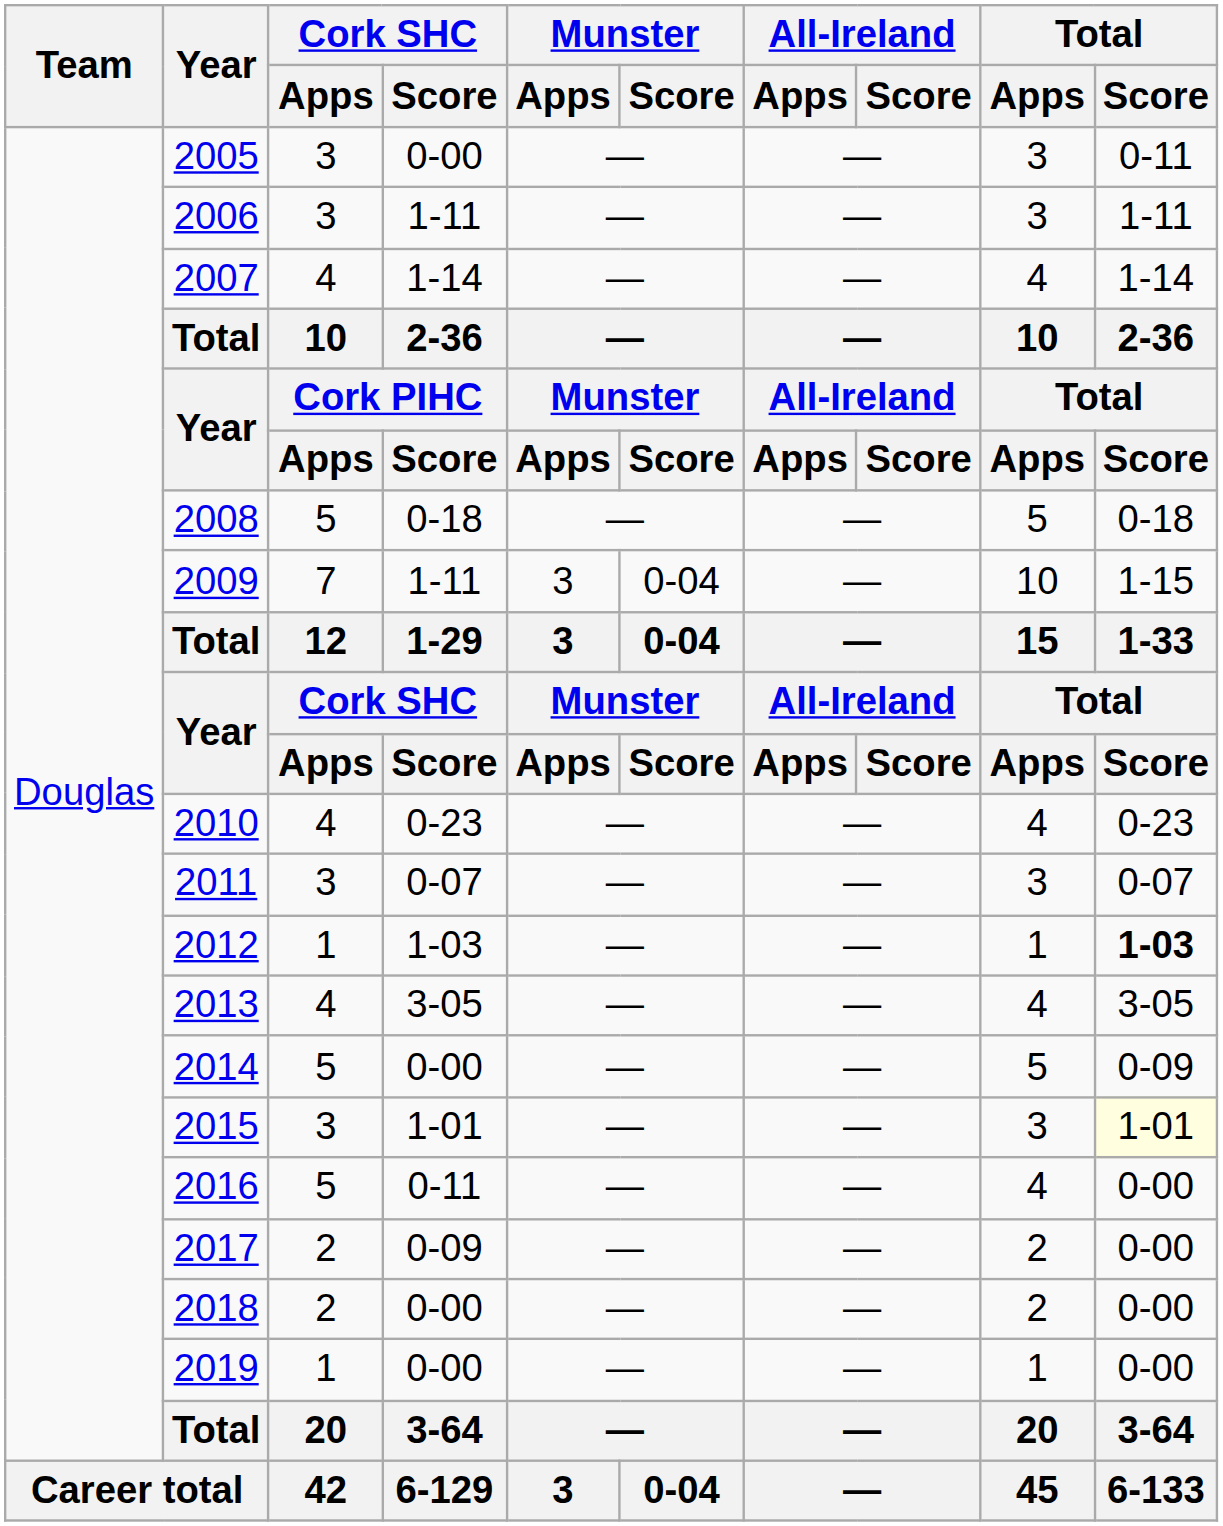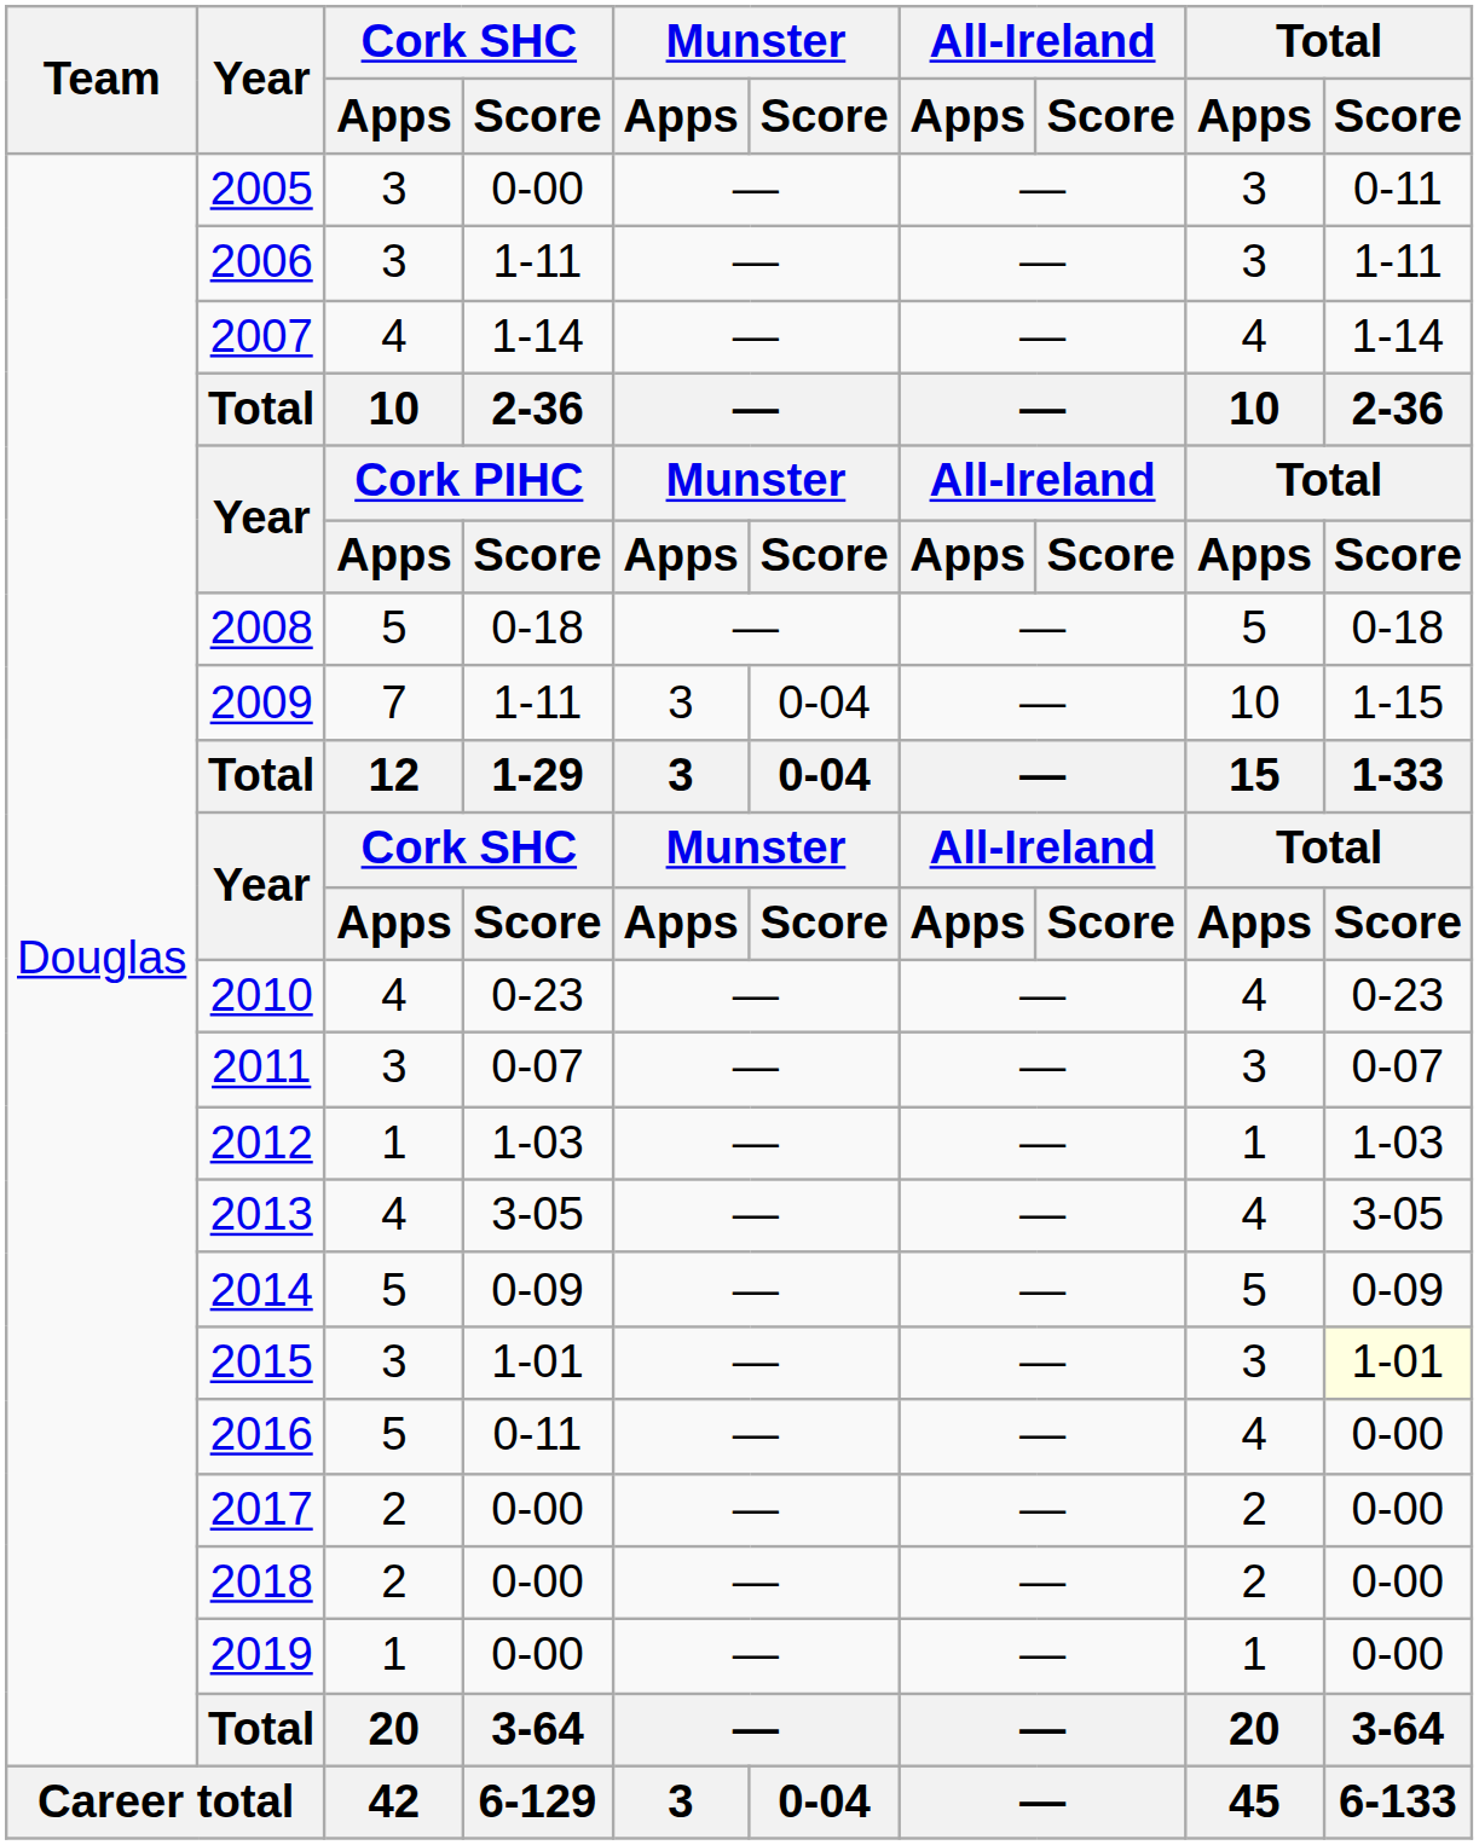2012 | Total / Score: bold -> normal
2014 | Cork SHC / Score: 0-00 -> 0-09
2017 | Cork SHC / Score: 0-09 -> 0-00
